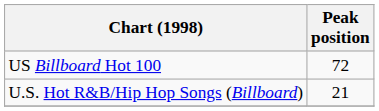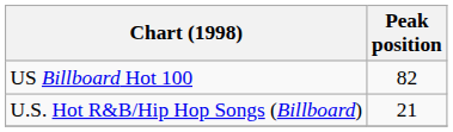US Billboard Hot 100 | Peak position: 72 -> 82
